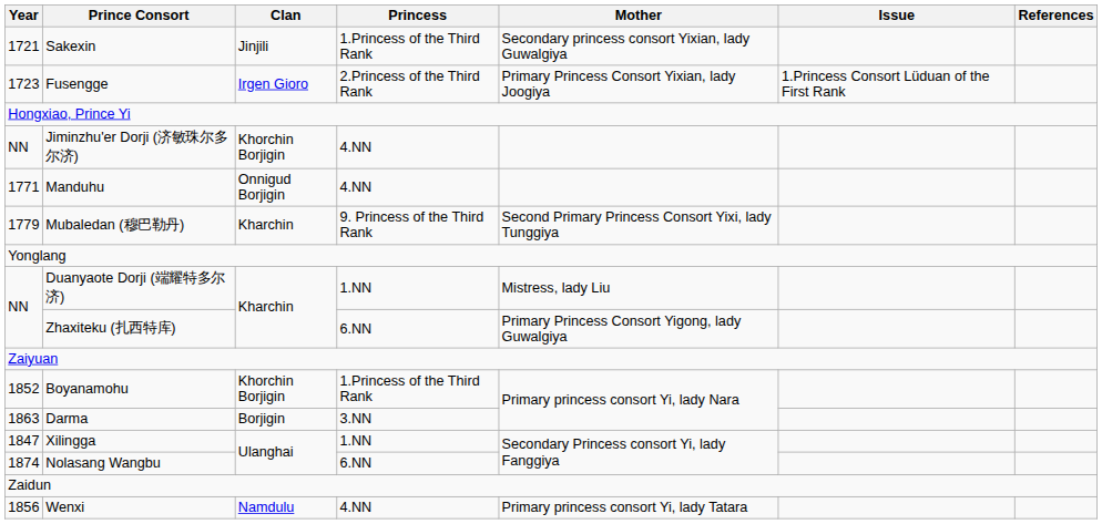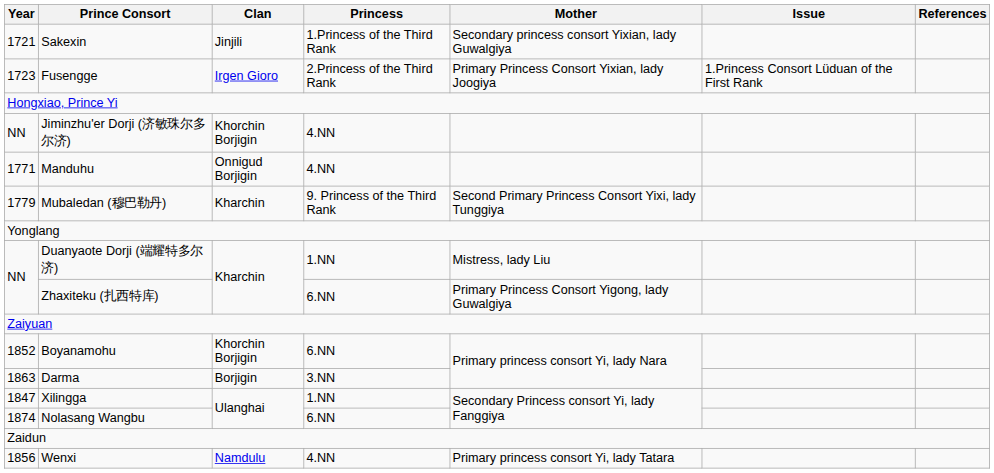Boyanamohu | Princess: 1.Princess of the Third Rank -> 6.NN
